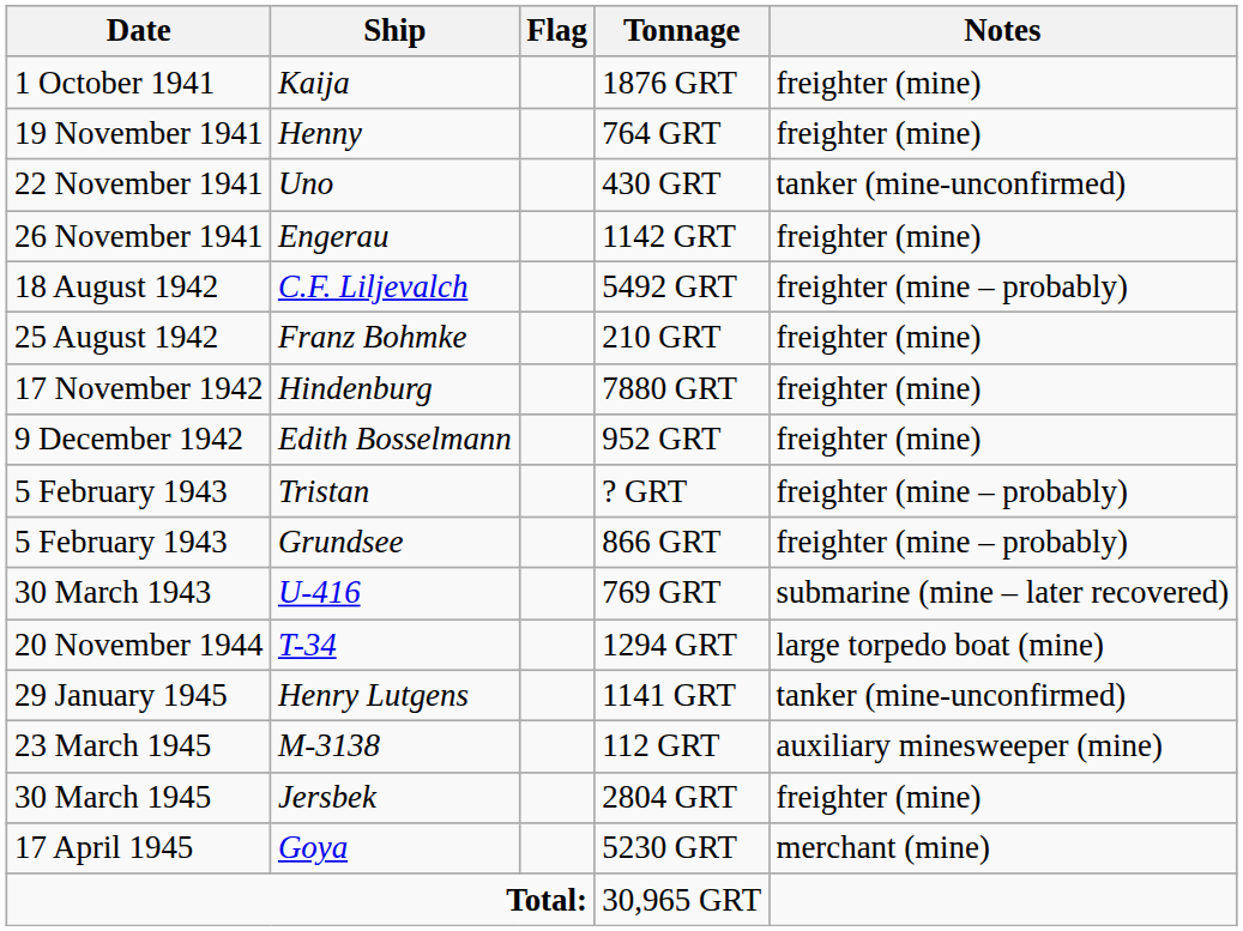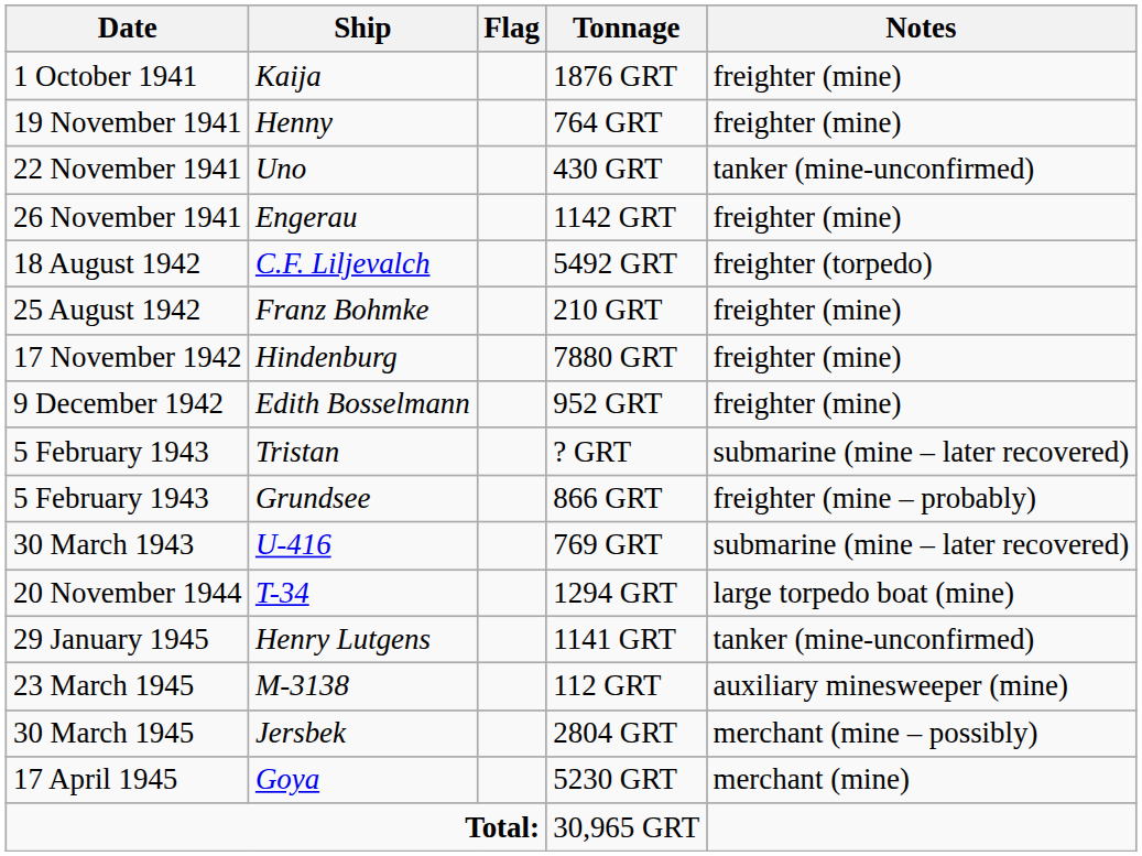C.F. Liljevalch | Notes: freighter (mine – probably) -> freighter (torpedo)
Tristan | Notes: freighter (mine – probably) -> submarine (mine – later recovered)
Jersbek | Notes: freighter (mine) -> merchant (mine – possibly)
